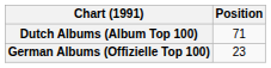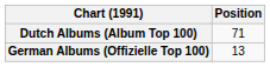German Albums (Offizielle Top 100) | Position: 23 -> 13
